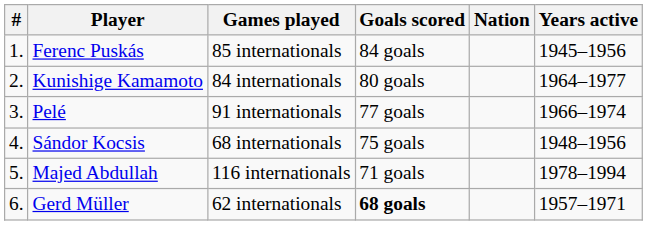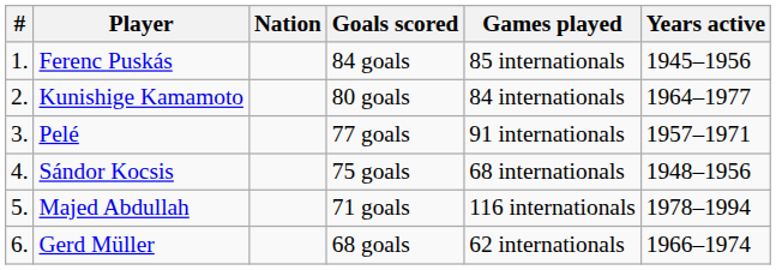columns swapped: Nation <-> Games played
Pelé | Years active: 1966–1974 -> 1957–1971
Gerd Müller | Goals scored: bold -> normal
Gerd Müller | Years active: 1957–1971 -> 1966–1974
